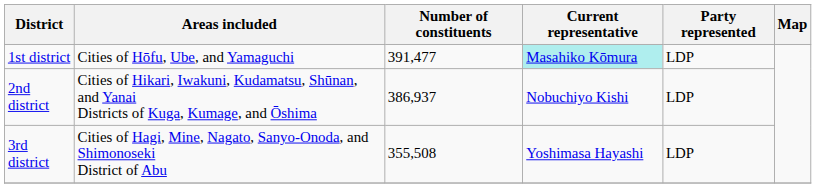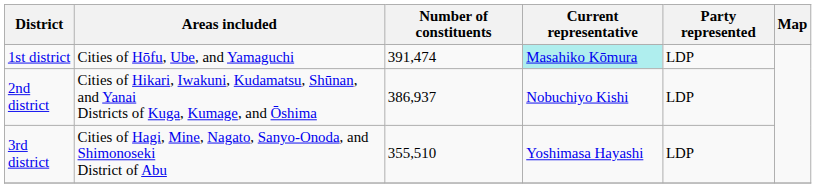1st district | Number of constituents: 391,477 -> 391,474
3rd district | Number of constituents: 355,508 -> 355,510
